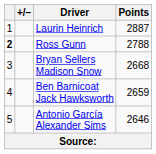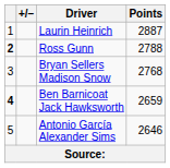Bryan Sellers Madison Snow | Points: 2668 -> 2768
Ben Barnicoat Jack Hawksworth | column 1: normal -> bold
